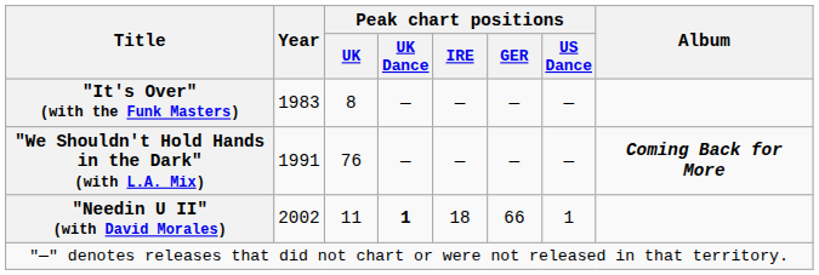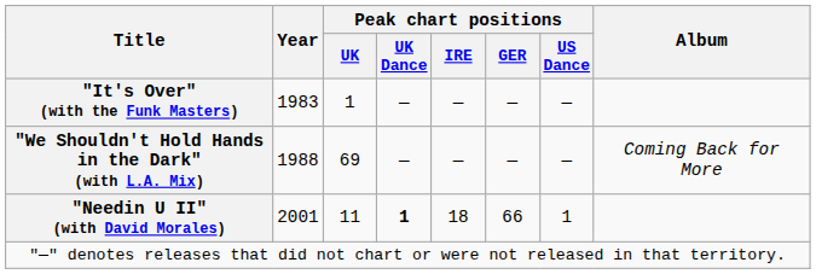"It's Over" (with the Funk Masters) | Peak chart positions / UK: 8 -> 1
"We Shouldn't Hold Hands in the Dark" (with L.A. Mix) | Year: 1991 -> 1988
"We Shouldn't Hold Hands in the Dark" (with L.A. Mix) | Peak chart positions / UK: 76 -> 69
"We Shouldn't Hold Hands in the Dark" (with L.A. Mix) | Album: bold -> normal
"Needin U II" (with David Morales) | Year: 2002 -> 2001
